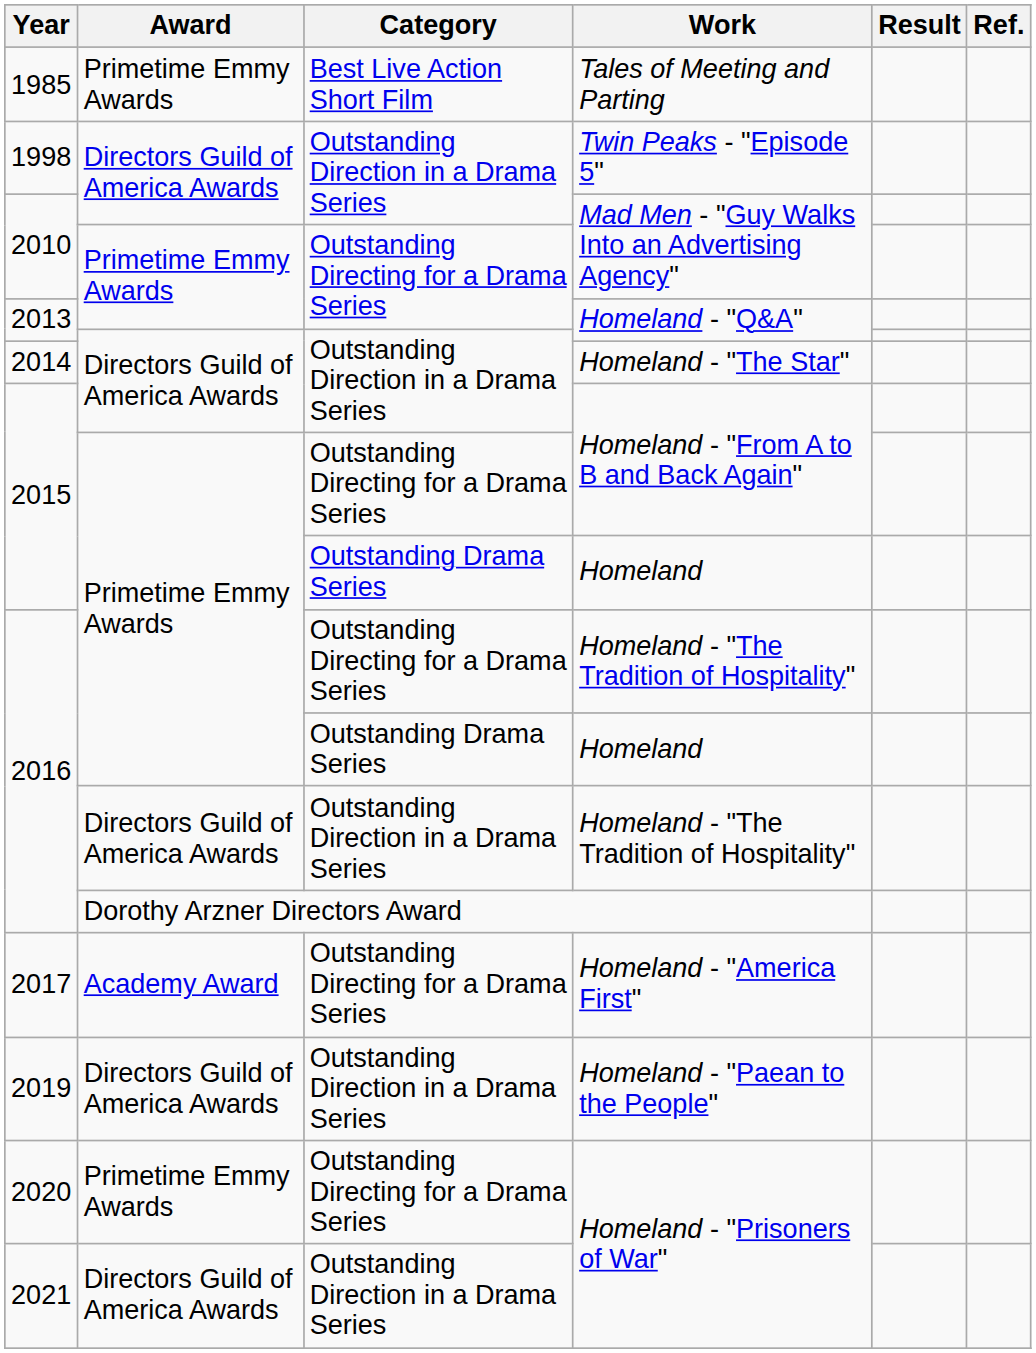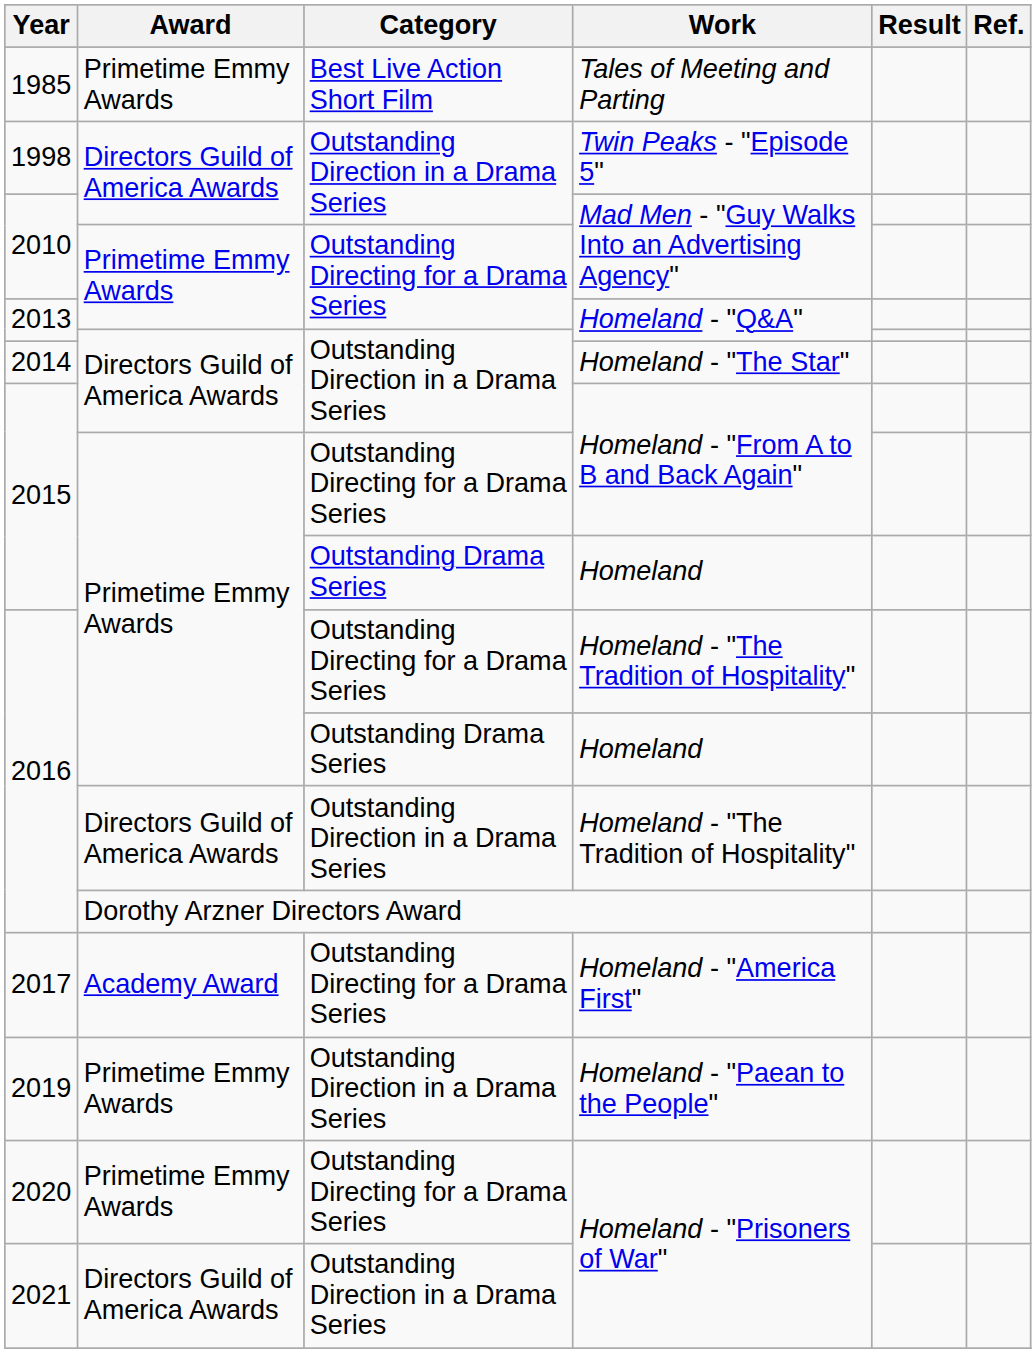Homeland - "Paean to the People" | Award: Directors Guild of America Awards -> Primetime Emmy Awards
